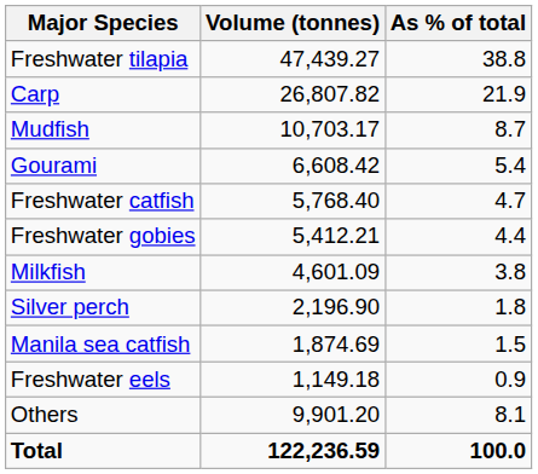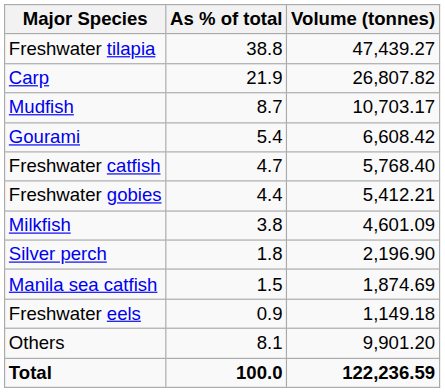columns swapped: Volume (tonnes) <-> As % of total
